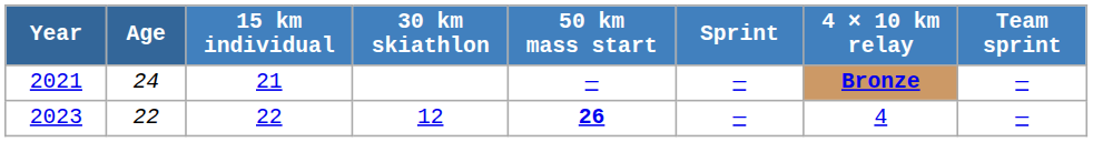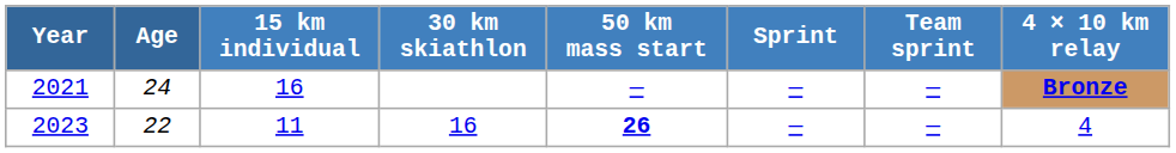columns swapped: 4 × 10 km relay <-> Team sprint
2021 | 15 km individual: 21 -> 16
2023 | 15 km individual: 22 -> 11
2023 | 30 km skiathlon: 12 -> 16
